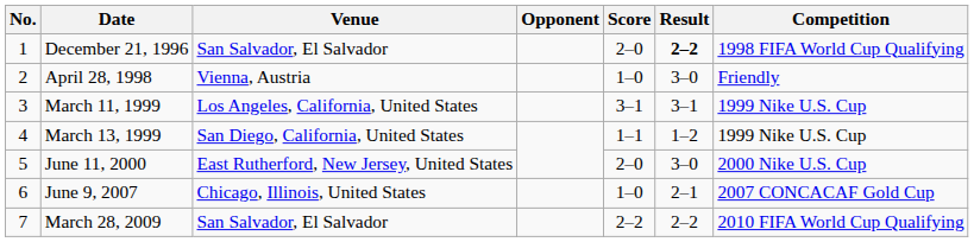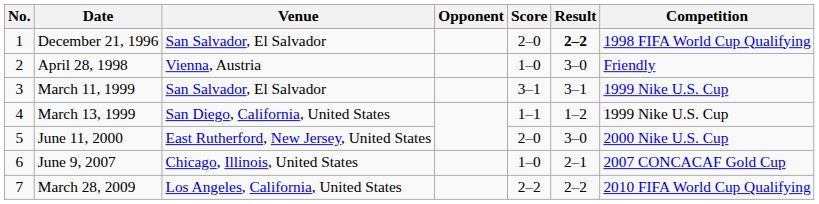March 11, 1999 | Venue: Los Angeles, California, United States -> San Salvador, El Salvador
March 28, 2009 | Venue: San Salvador, El Salvador -> Los Angeles, California, United States
